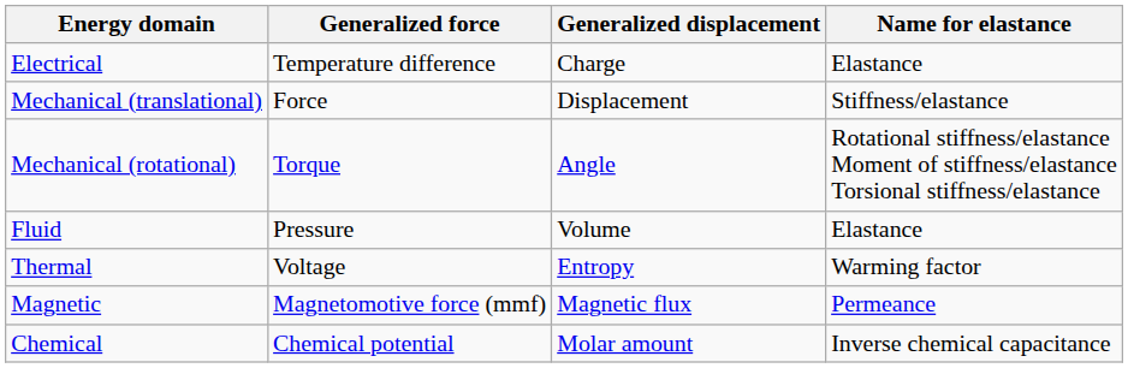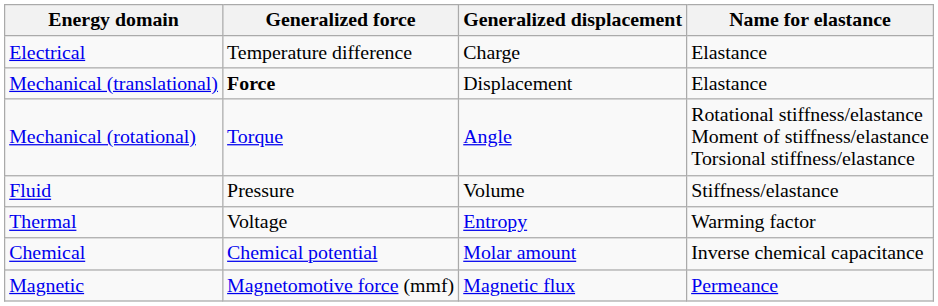Mechanical (translational) | Generalized force: normal -> bold
Mechanical (translational) | Name for elastance: Stiffness/elastance -> Elastance
Fluid | Name for elastance: Elastance -> Stiffness/elastance
rows swapped: Magnetic <-> Chemical
